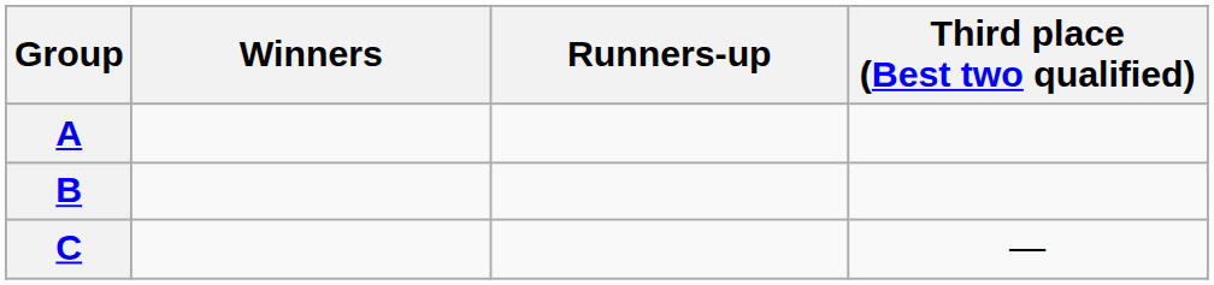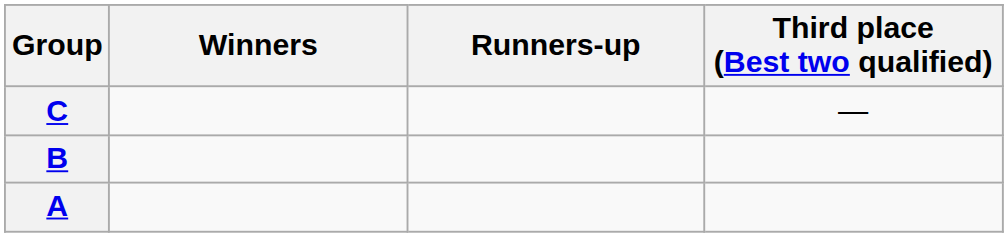rows swapped: A <-> C
